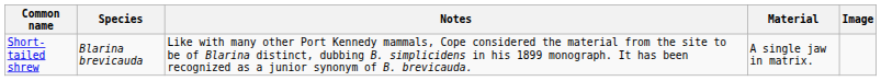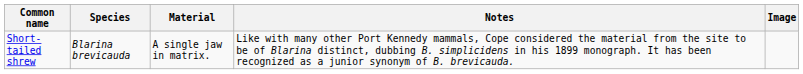columns swapped: Material <-> Notes
